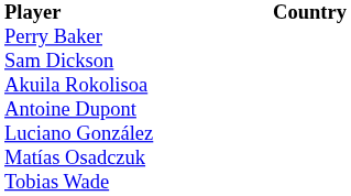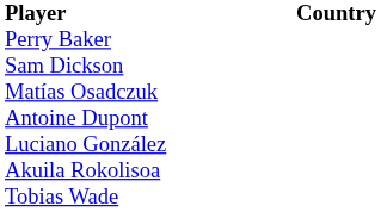rows swapped: Akuila Rokolisoa <-> Matías Osadczuk
